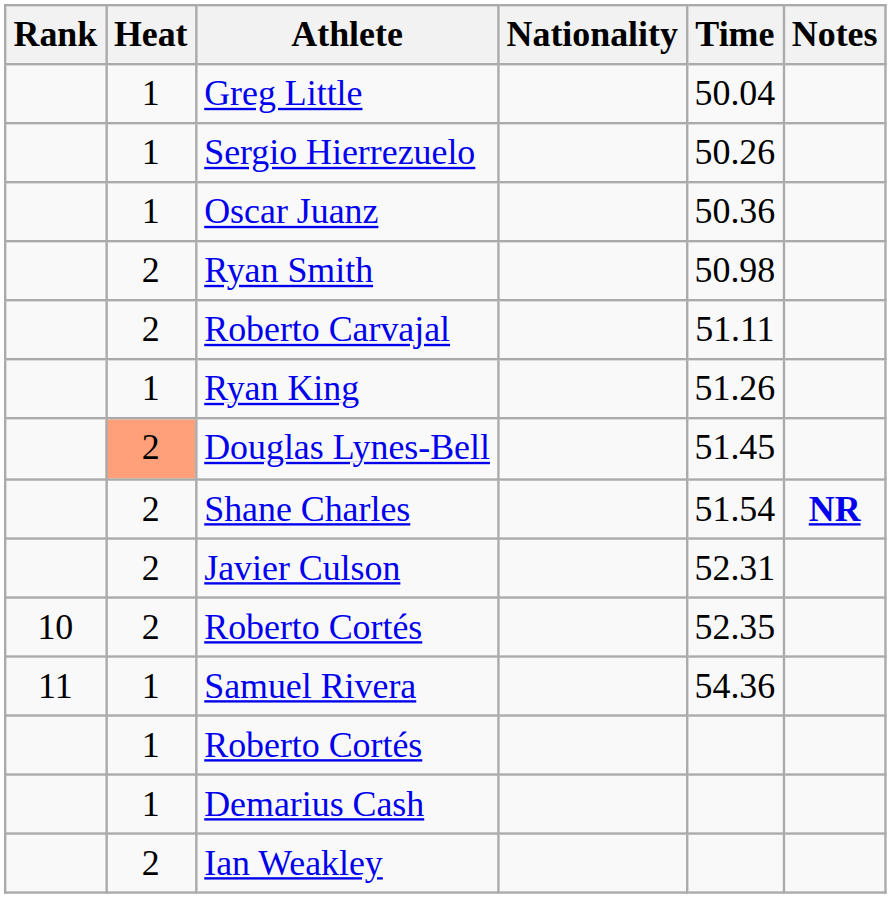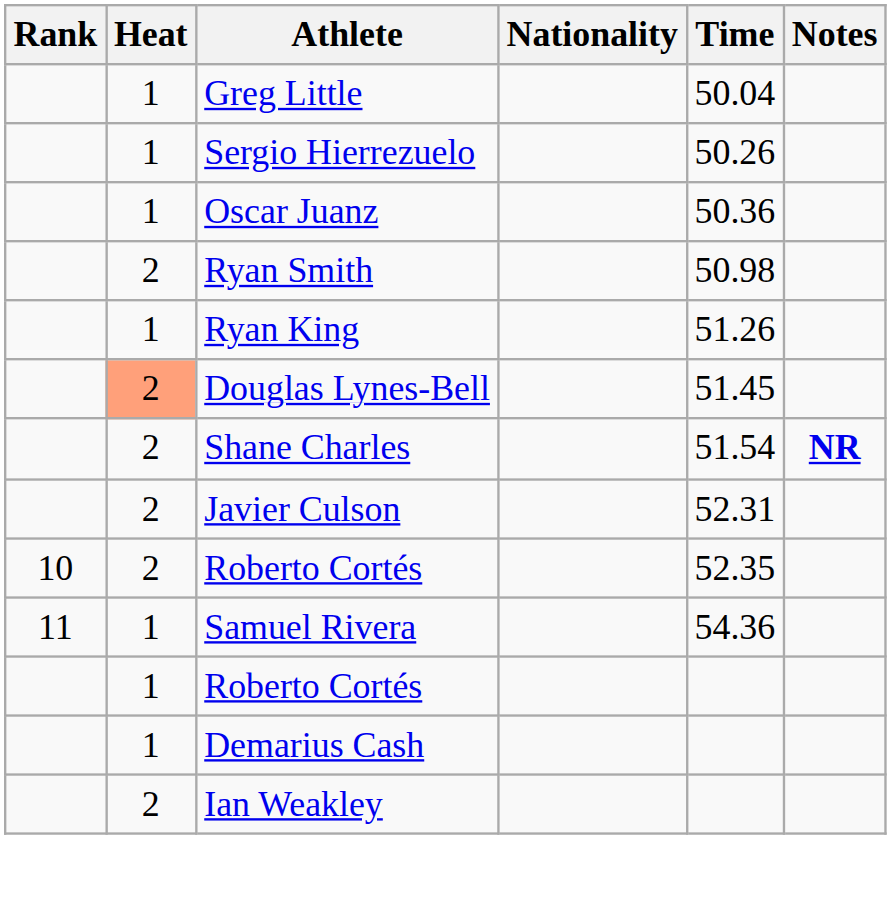- row: 2 | Roberto Carvajal | 51.11
